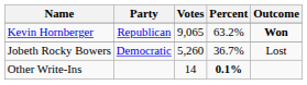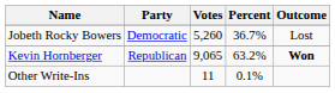rows swapped: Kevin Hornberger <-> Jobeth Rocky Bowers
Other Write-Ins | Votes: 14 -> 11
Other Write-Ins | Percent: bold -> normal
